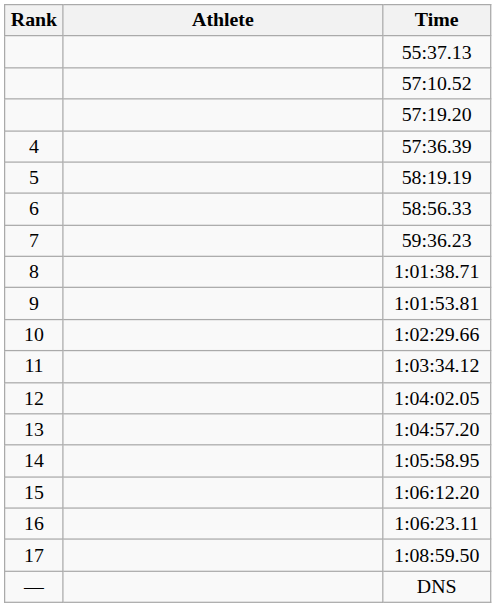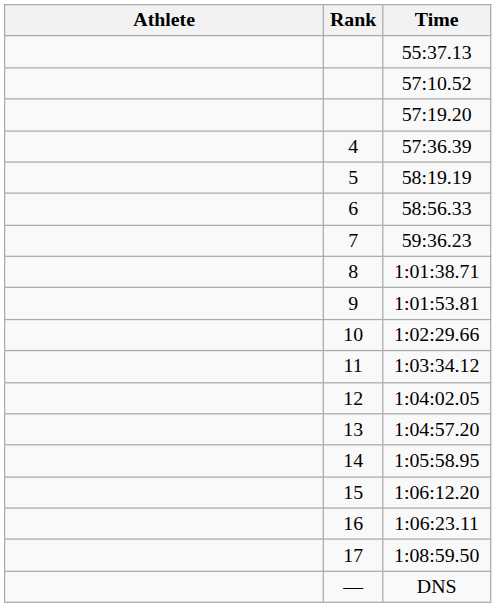columns swapped: Rank <-> Athlete
